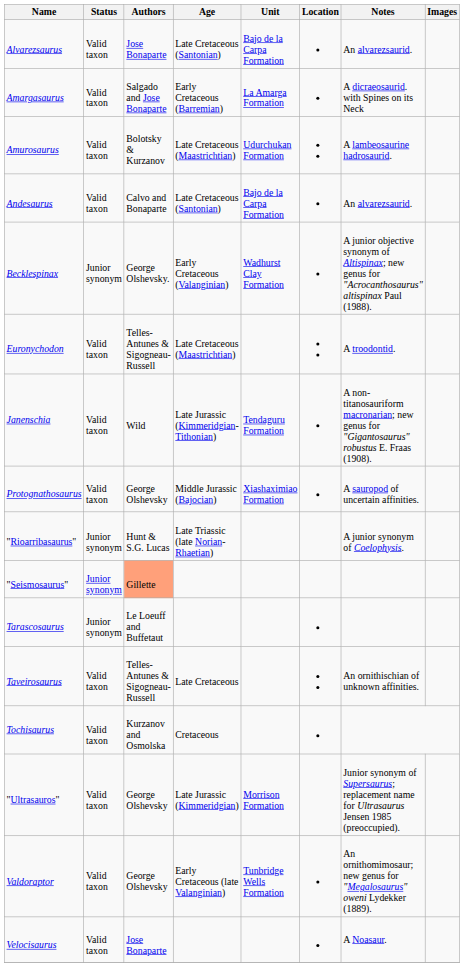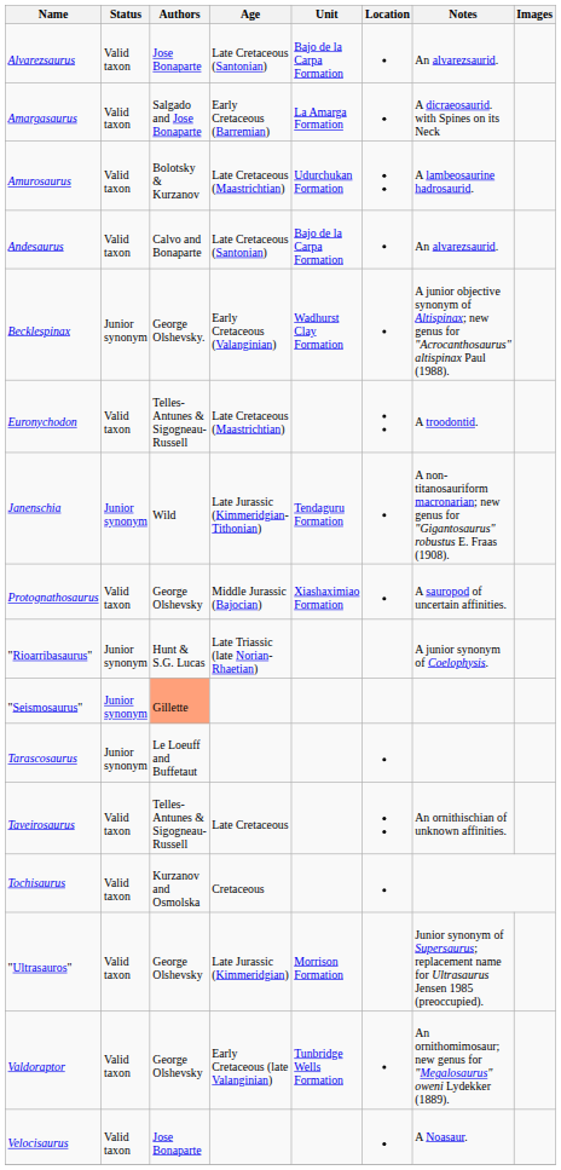Janenschia | Status: Valid taxon -> Junior synonym
